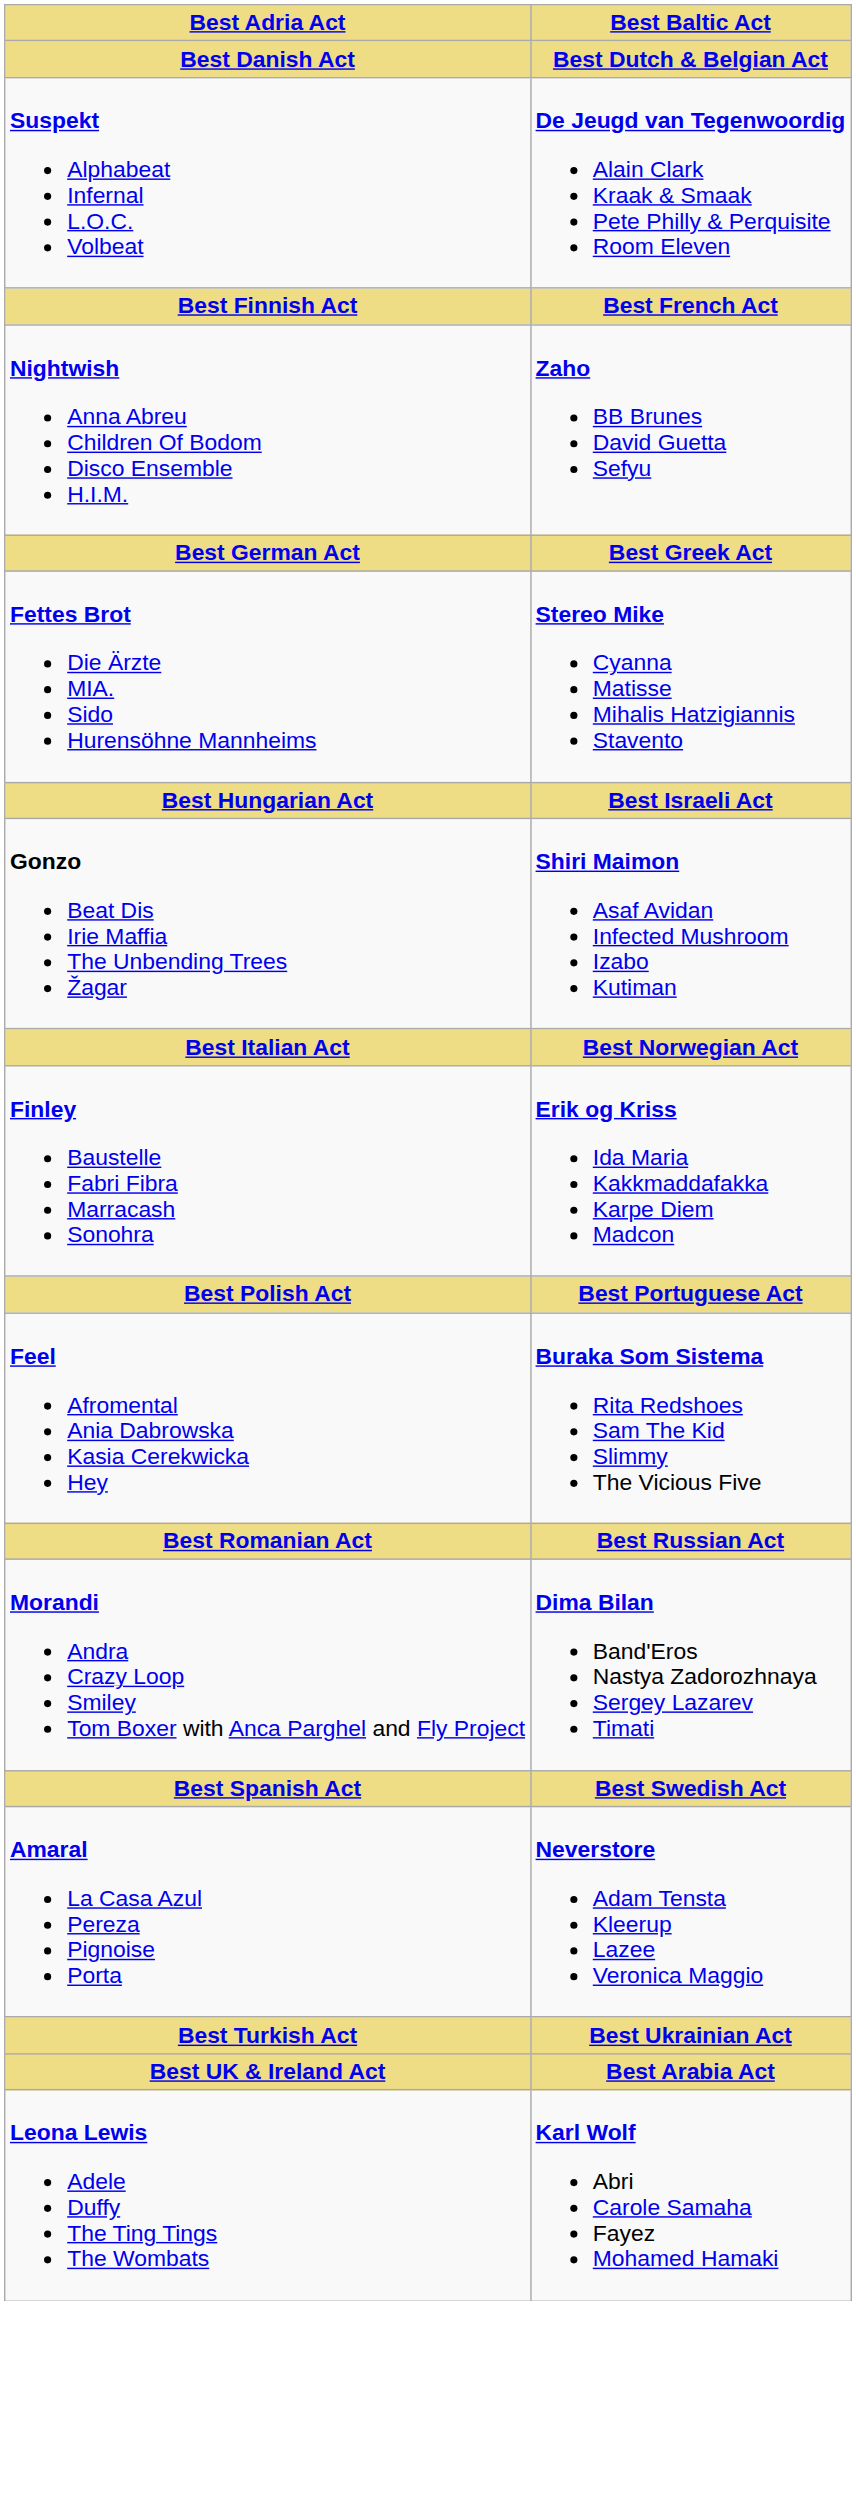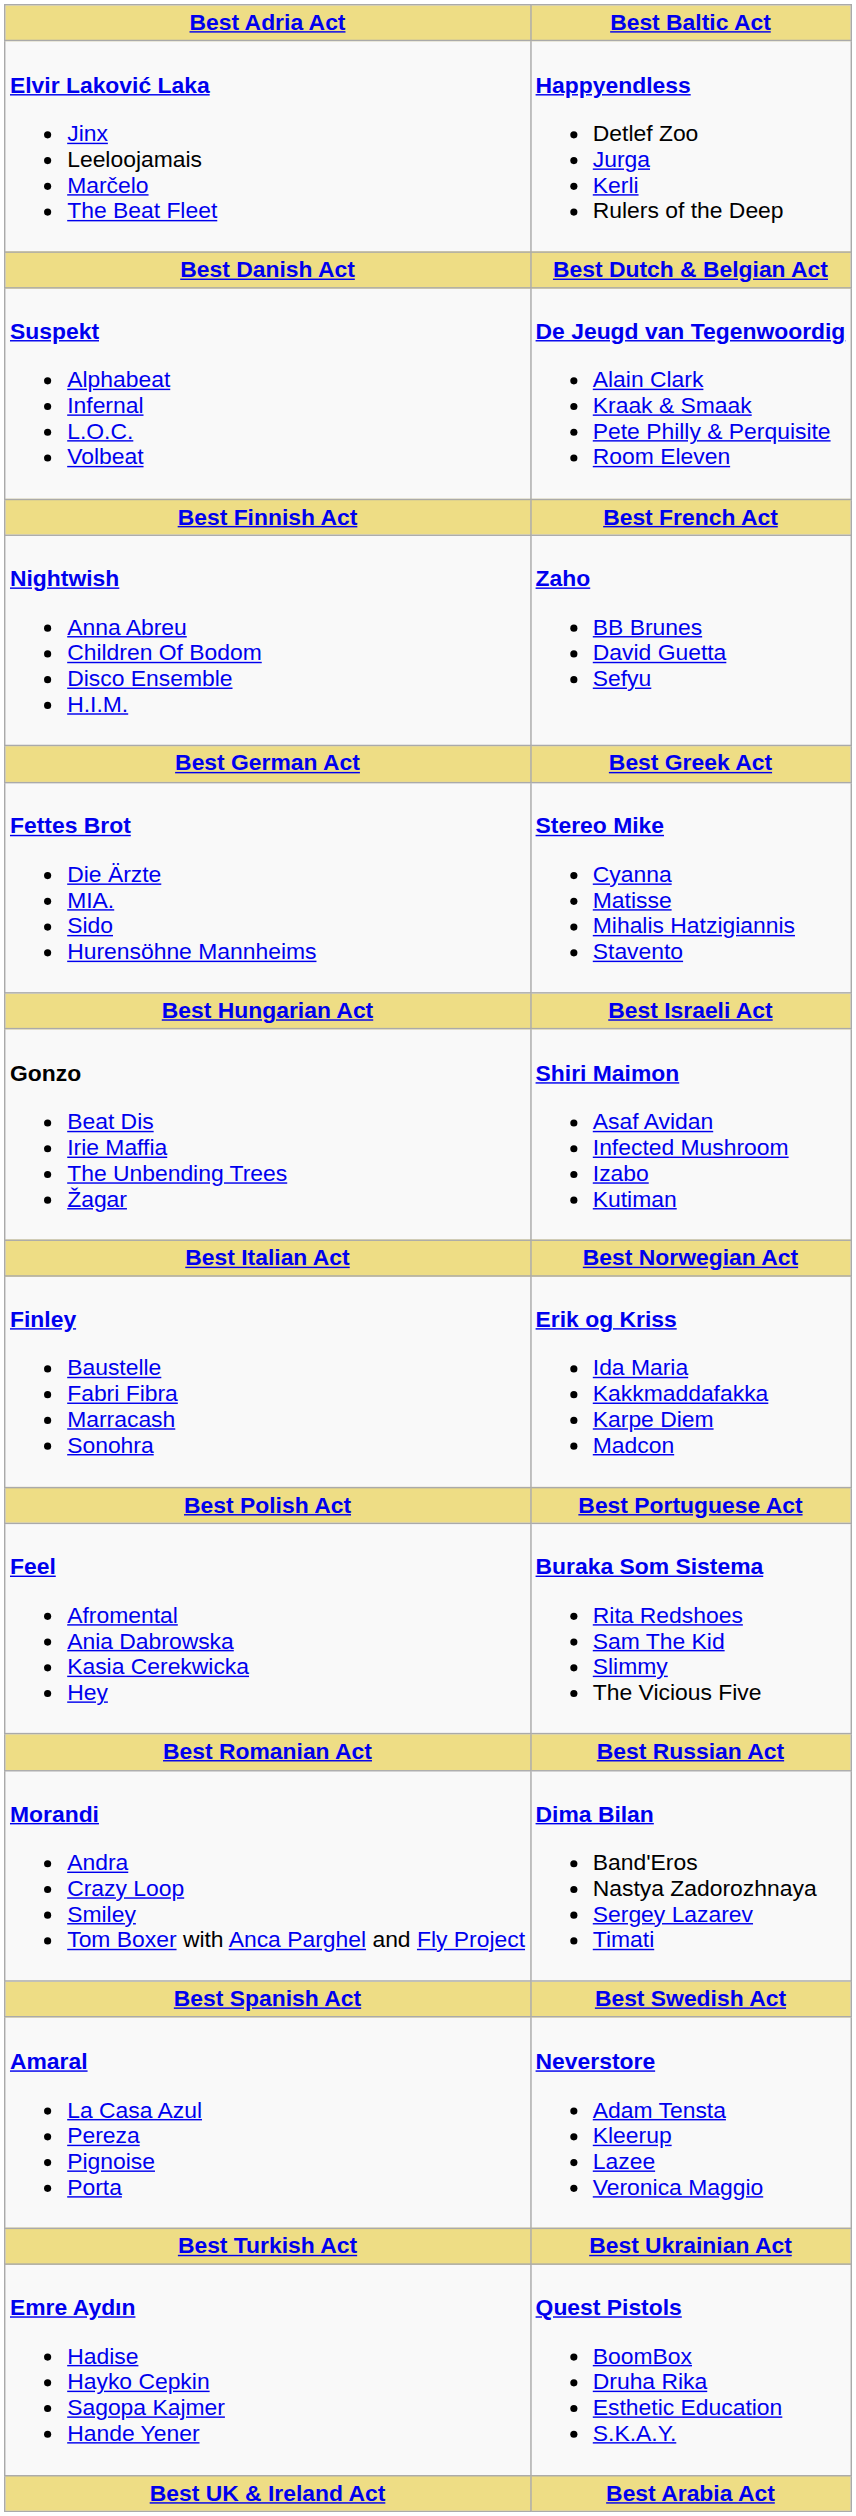+ row: Elvir Laković Laka Jinx Leeloojamais Marčelo The Beat Fleet | Happyendless Detlef Zoo Jurga Kerli Rulers of the Deep
+ row: Emre Aydın Hadise Hayko Cepkin Sagopa Kajmer Hande Yener | Quest Pistols BoomBox Druha Rika Esthetic Education S.K.A.Y.
- row: Leona Lewis Adele Duffy The Ting Tings The Wombats | Karl Wolf Abri Carole Samaha Fayez Mohamed Hamaki
